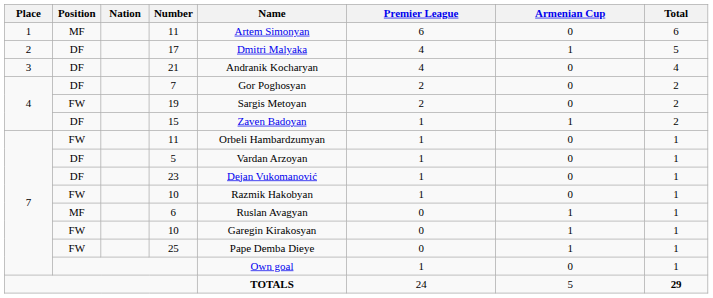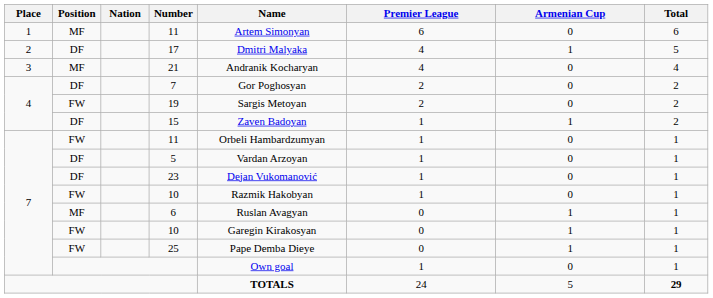21 | Position: DF -> MF
